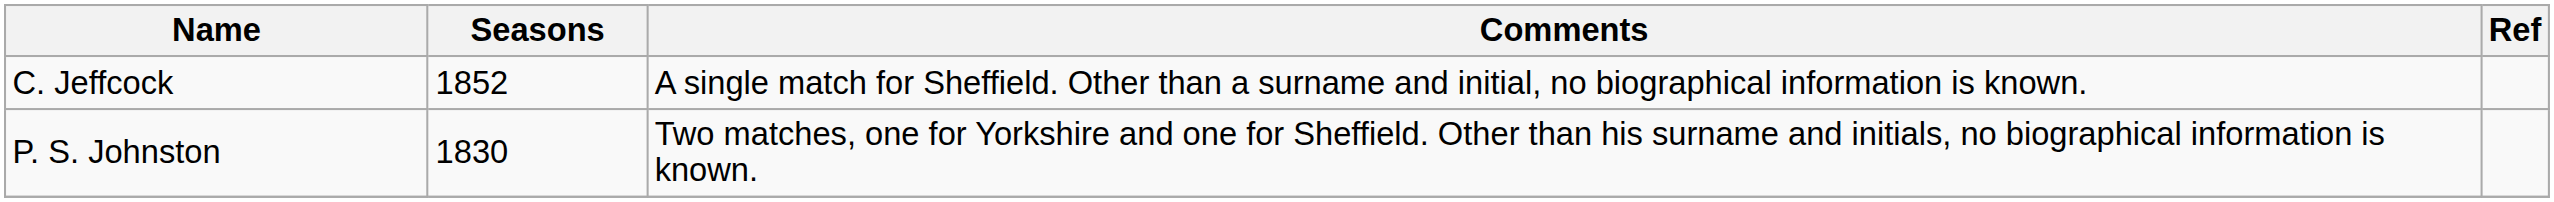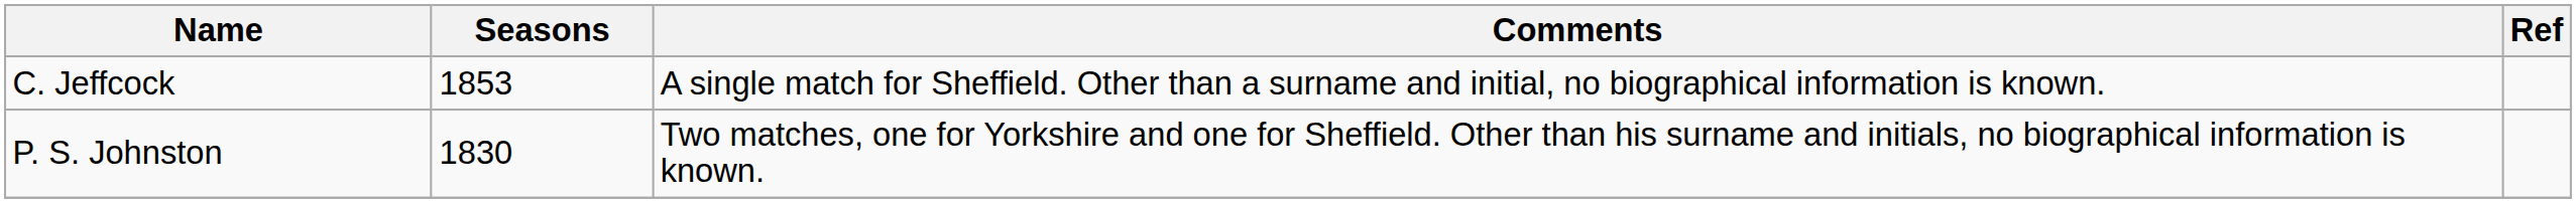C. Jeffcock | Seasons: 1852 -> 1853
